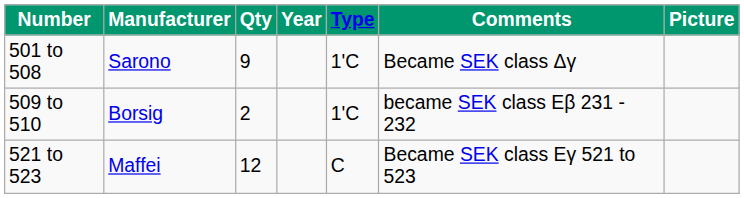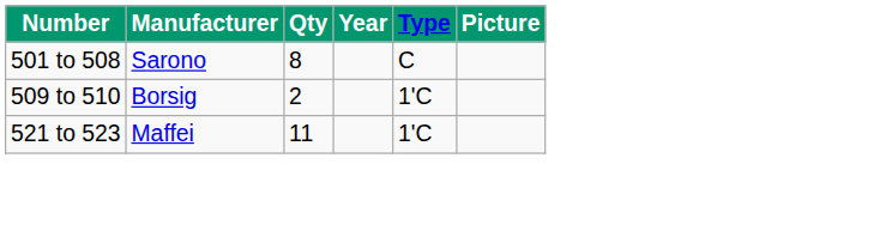- column: Comments | Became SEK class Δγ | became SEK class Eβ 231 - 232 | Became SEK class Eγ 521 to 523
501 to 508 | Qty: 9 -> 8
501 to 508 | Type: 1'C -> C
521 to 523 | Qty: 12 -> 11
521 to 523 | Type: C -> 1'C
